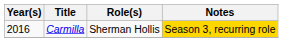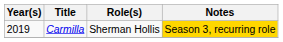Carmilla | Year(s): 2016 -> 2019
